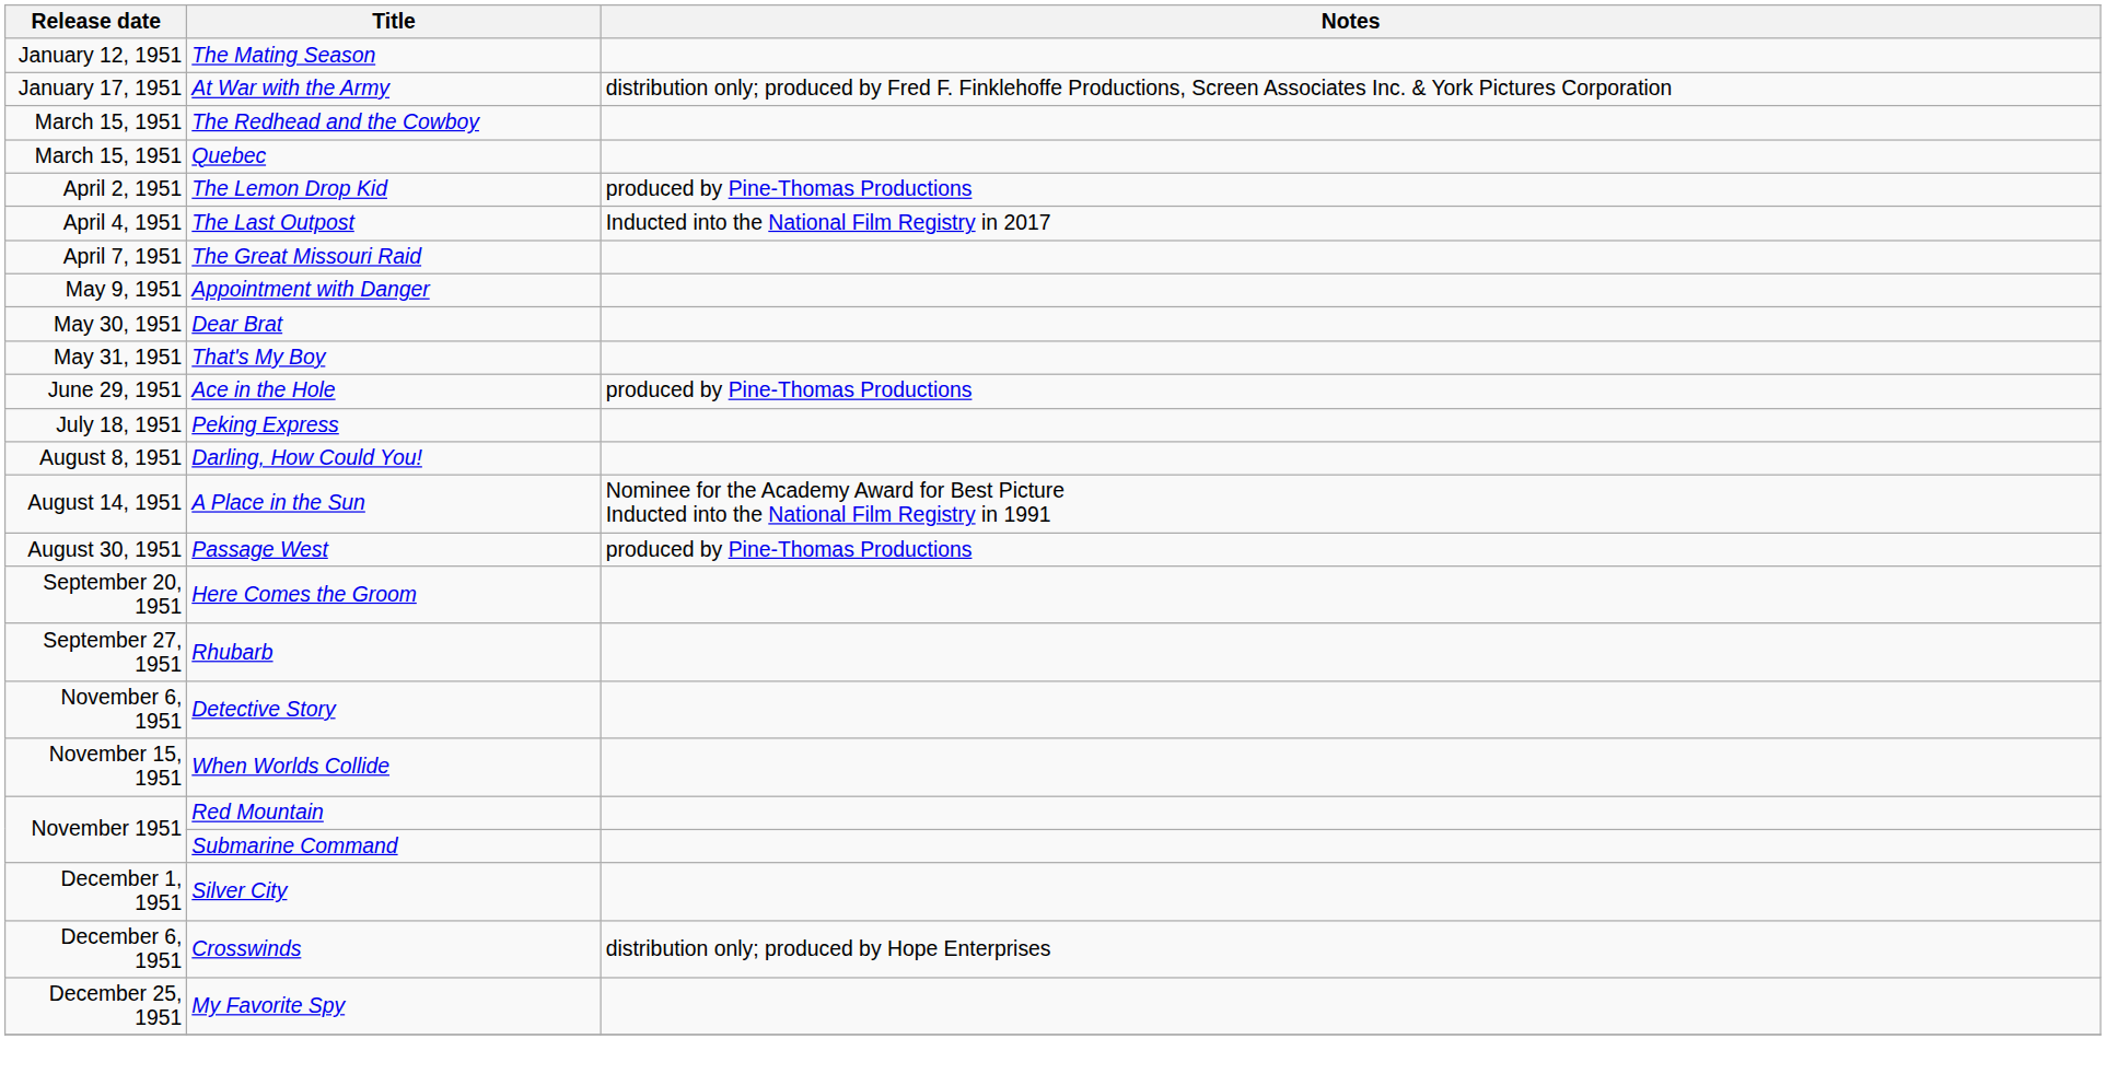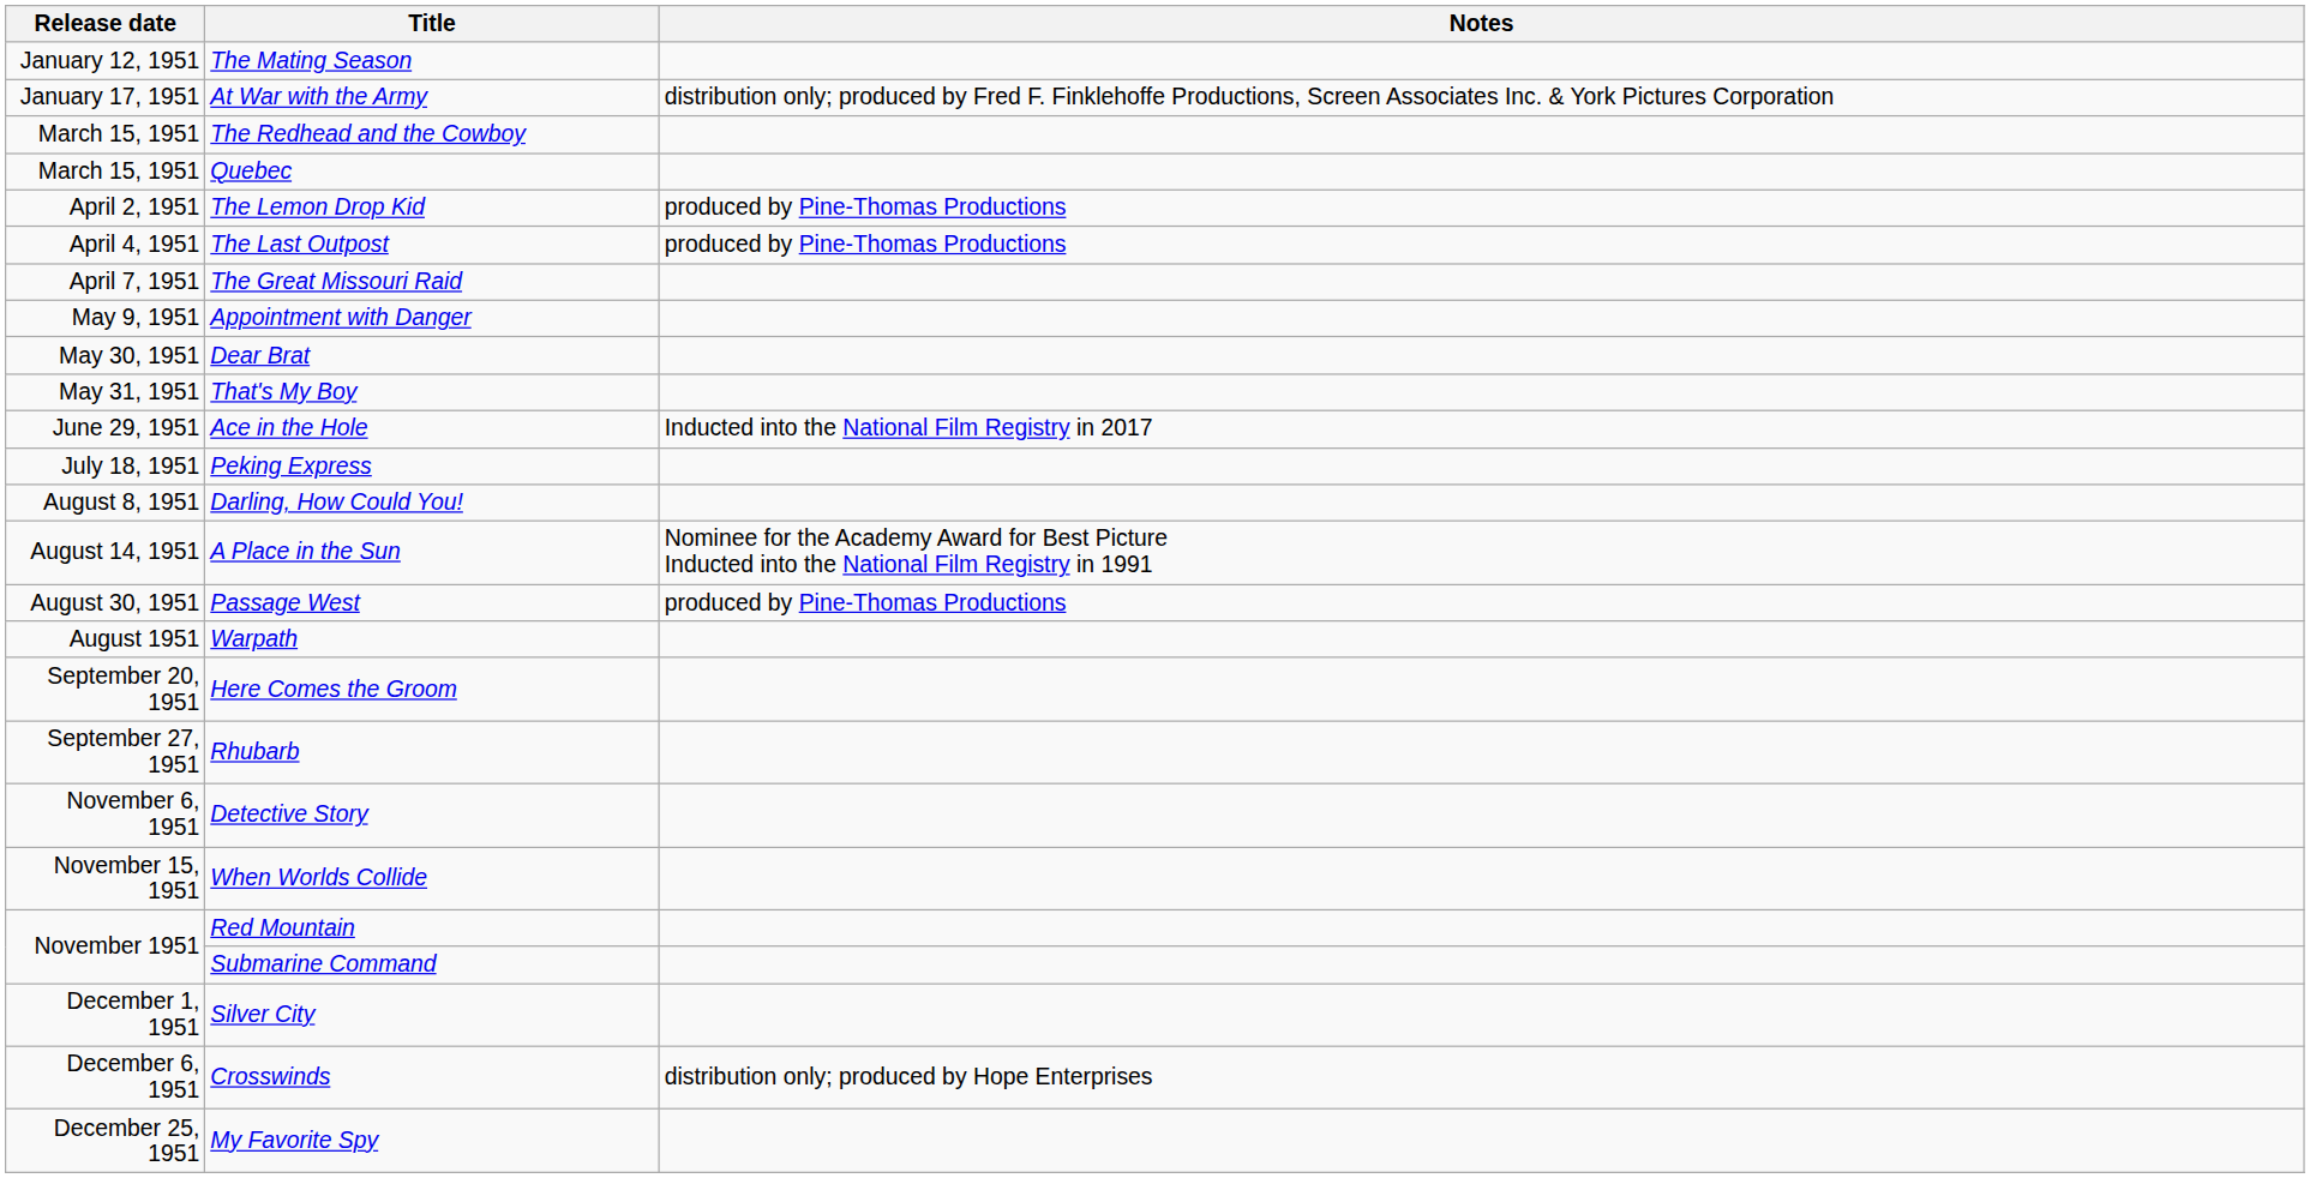The Last Outpost | Notes: Inducted into the National Film Registry in 2017 -> produced by Pine-Thomas Productions
Ace in the Hole | Notes: produced by Pine-Thomas Productions -> Inducted into the National Film Registry in 2017
+ row: August 1951 | Warpath
